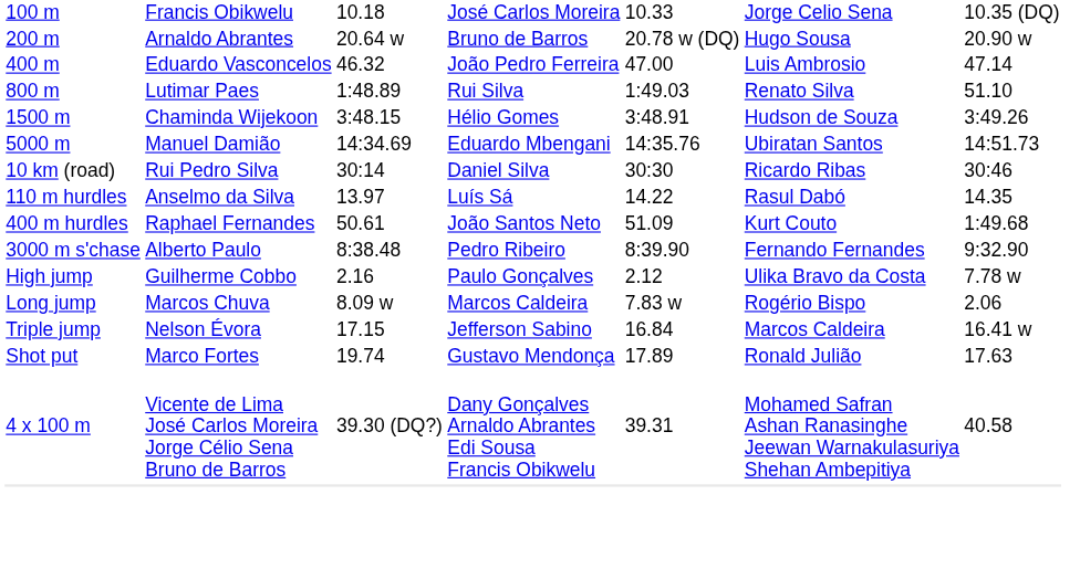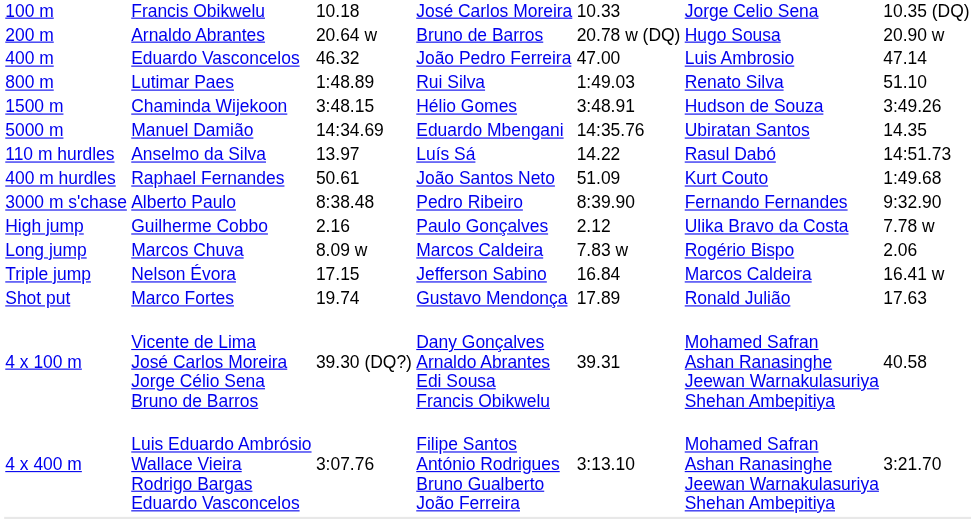5000 m | column 7: 14:51.73 -> 14.35
- row: 10 km (road) | Rui Pedro Silva | 30:14 | Daniel Silva | 30:30 | Ricardo Ribas | 30:46
110 m hurdles | column 7: 14.35 -> 14:51.73
+ row: 4 x 400 m | Luis Eduardo Ambrósio Wallace Vieira Rodrigo Bargas Eduardo Vasconcelos | 3:07.76 | Filipe Santos António Rodrigues Bruno Gualberto João Ferreira | 3:13.10 | Mohamed Safran Ashan Ranasinghe Jeewan Warnakulasuriya Shehan Ambepitiya | 3:21.70
